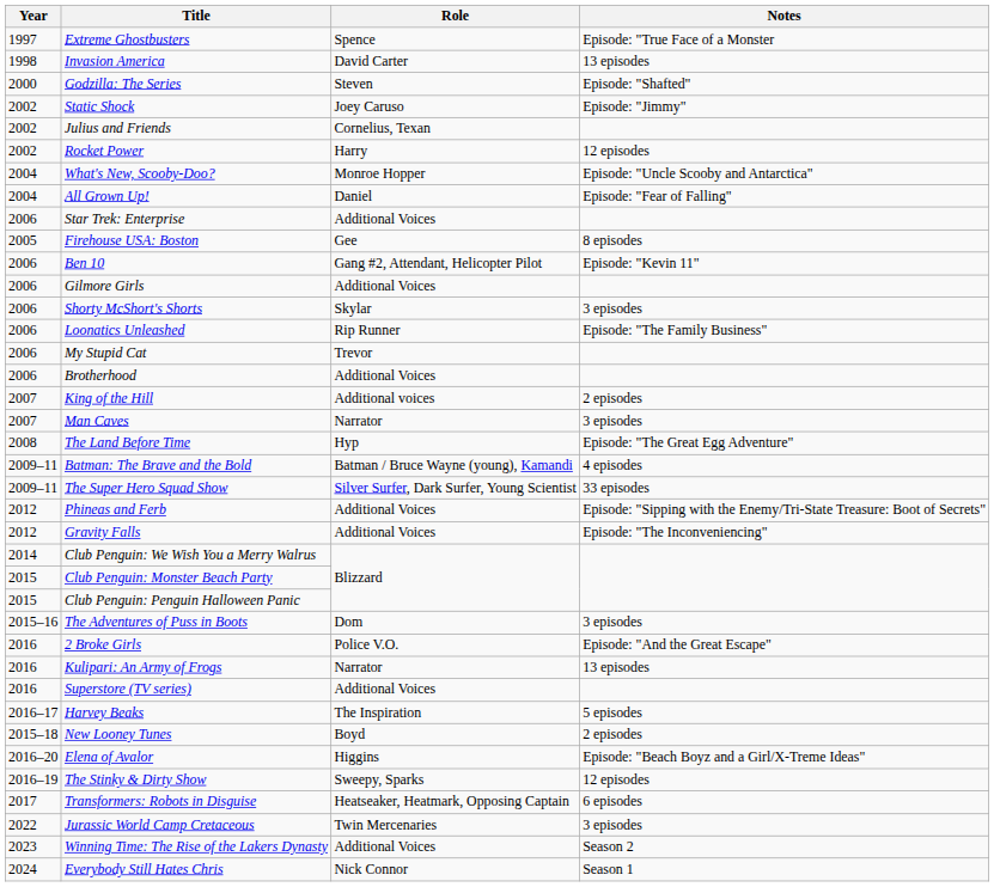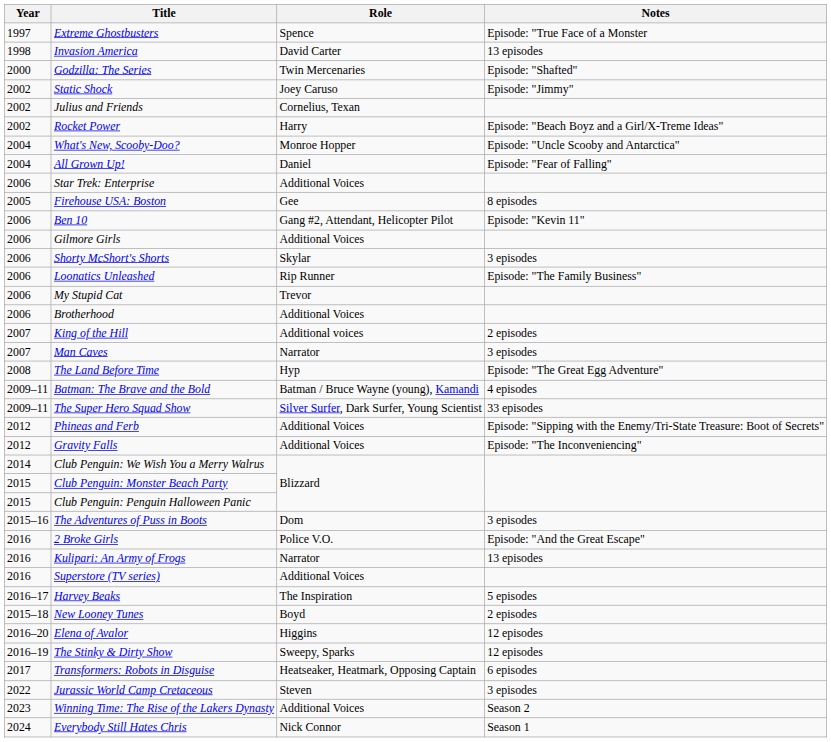Godzilla: The Series | Role: Steven -> Twin Mercenaries
Rocket Power | Notes: 12 episodes -> Episode: "Beach Boyz and a Girl/X-Treme Ideas"
Elena of Avalor | Notes: Episode: "Beach Boyz and a Girl/X-Treme Ideas" -> 12 episodes
Jurassic World Camp Cretaceous | Role: Twin Mercenaries -> Steven
